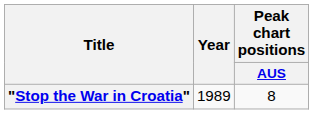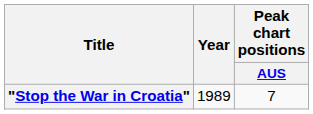"Stop the War in Croatia" | Peak chart positions / AUS: 8 -> 7
